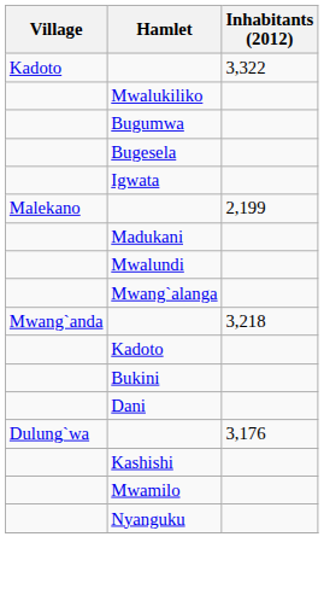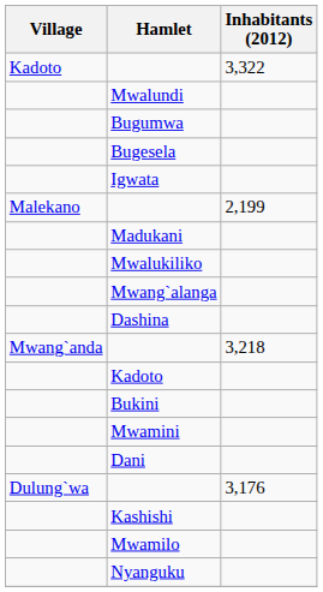rows swapped: Mwalukiliko <-> Mwalundi
+ row: Dashina
+ row: Mwamini
